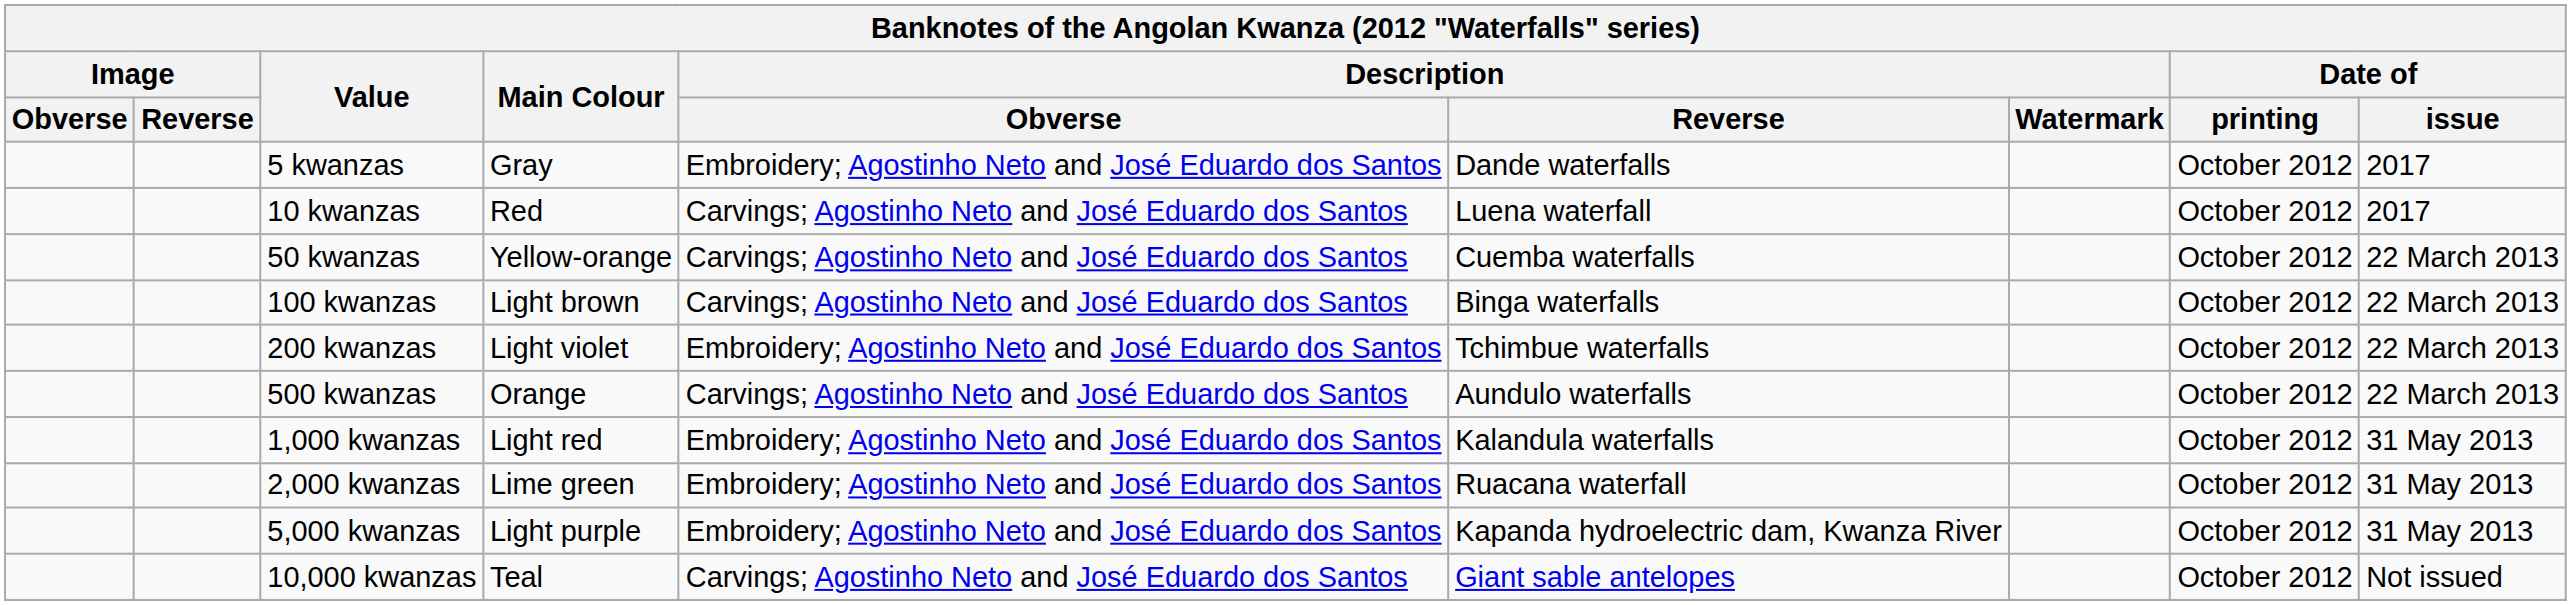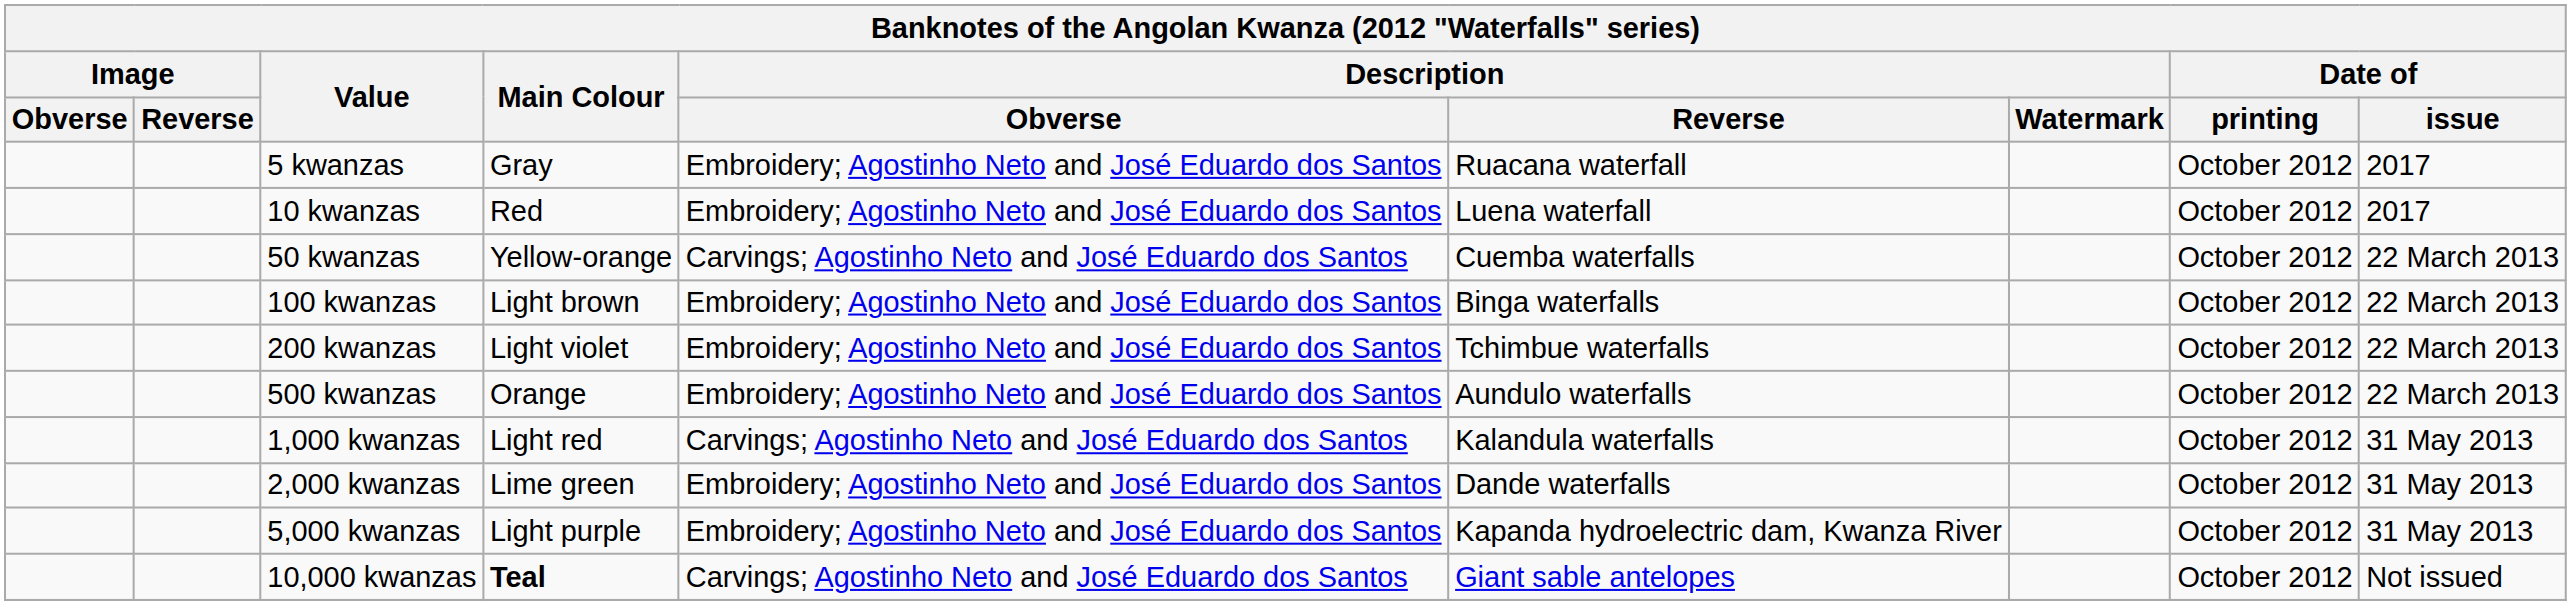5 kwanzas | Description / Reverse: Dande waterfalls -> Ruacana waterfall
10 kwanzas | Description / Obverse: Carvings; Agostinho Neto and José Eduardo dos Santos -> Embroidery; Agostinho Neto and José Eduardo dos Santos
100 kwanzas | Description / Obverse: Carvings; Agostinho Neto and José Eduardo dos Santos -> Embroidery; Agostinho Neto and José Eduardo dos Santos
500 kwanzas | Description / Obverse: Carvings; Agostinho Neto and José Eduardo dos Santos -> Embroidery; Agostinho Neto and José Eduardo dos Santos
1,000 kwanzas | Description / Obverse: Embroidery; Agostinho Neto and José Eduardo dos Santos -> Carvings; Agostinho Neto and José Eduardo dos Santos
2,000 kwanzas | Description / Reverse: Ruacana waterfall -> Dande waterfalls
10,000 kwanzas | Main Colour: normal -> bold
